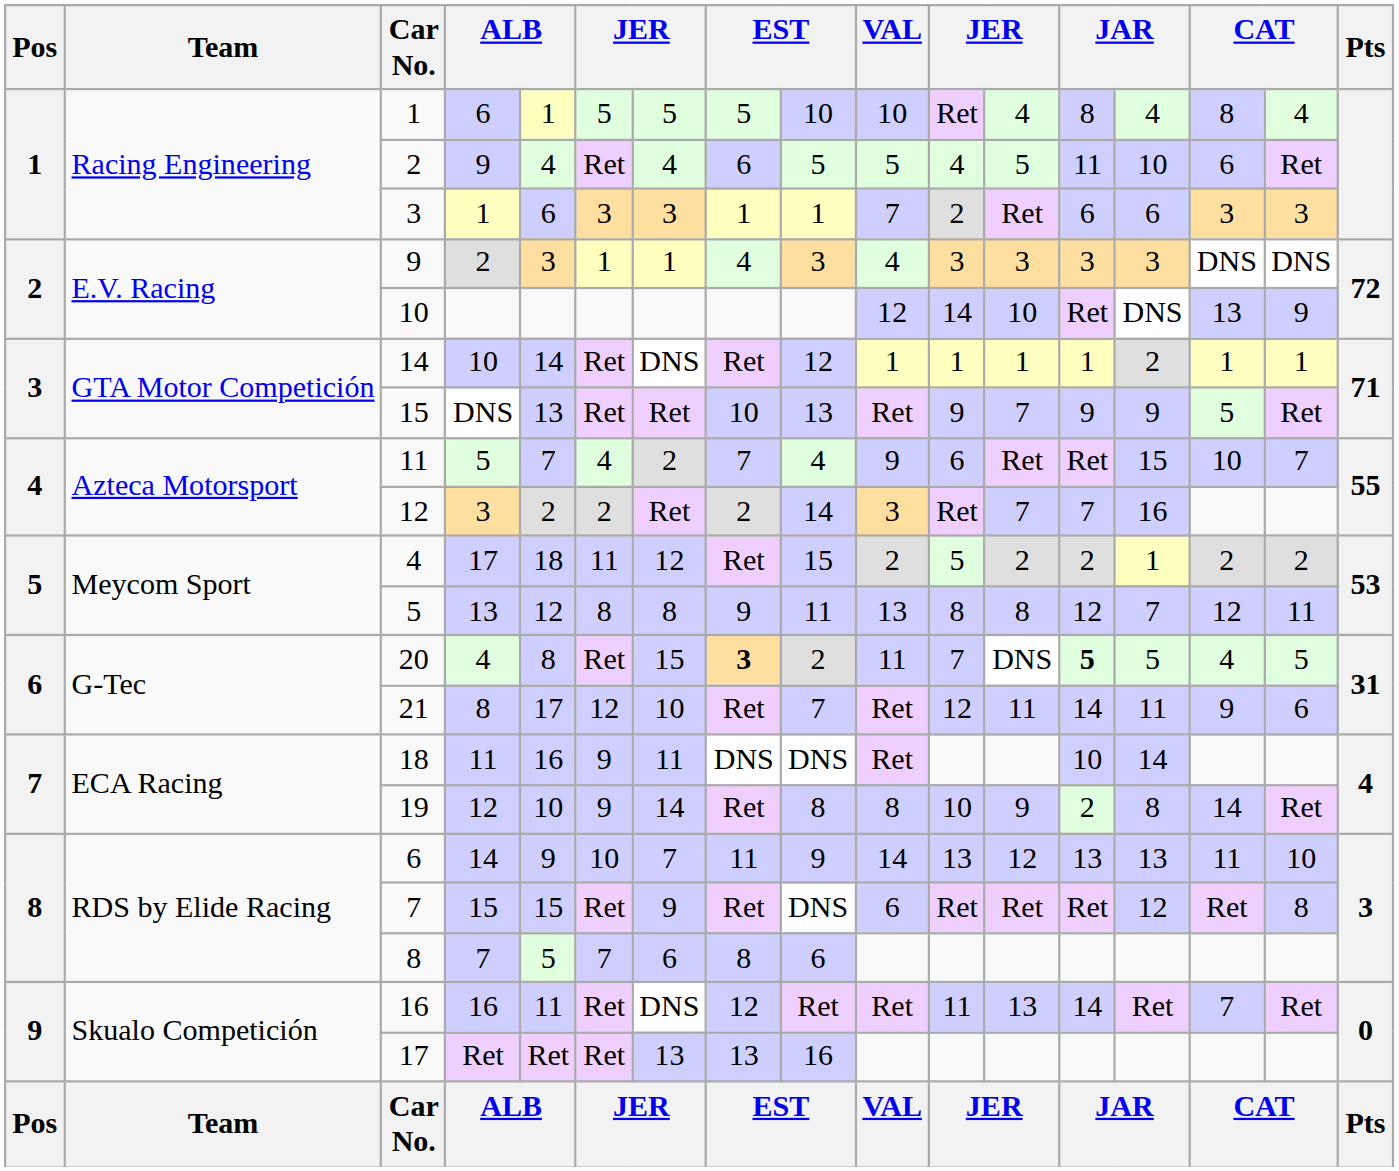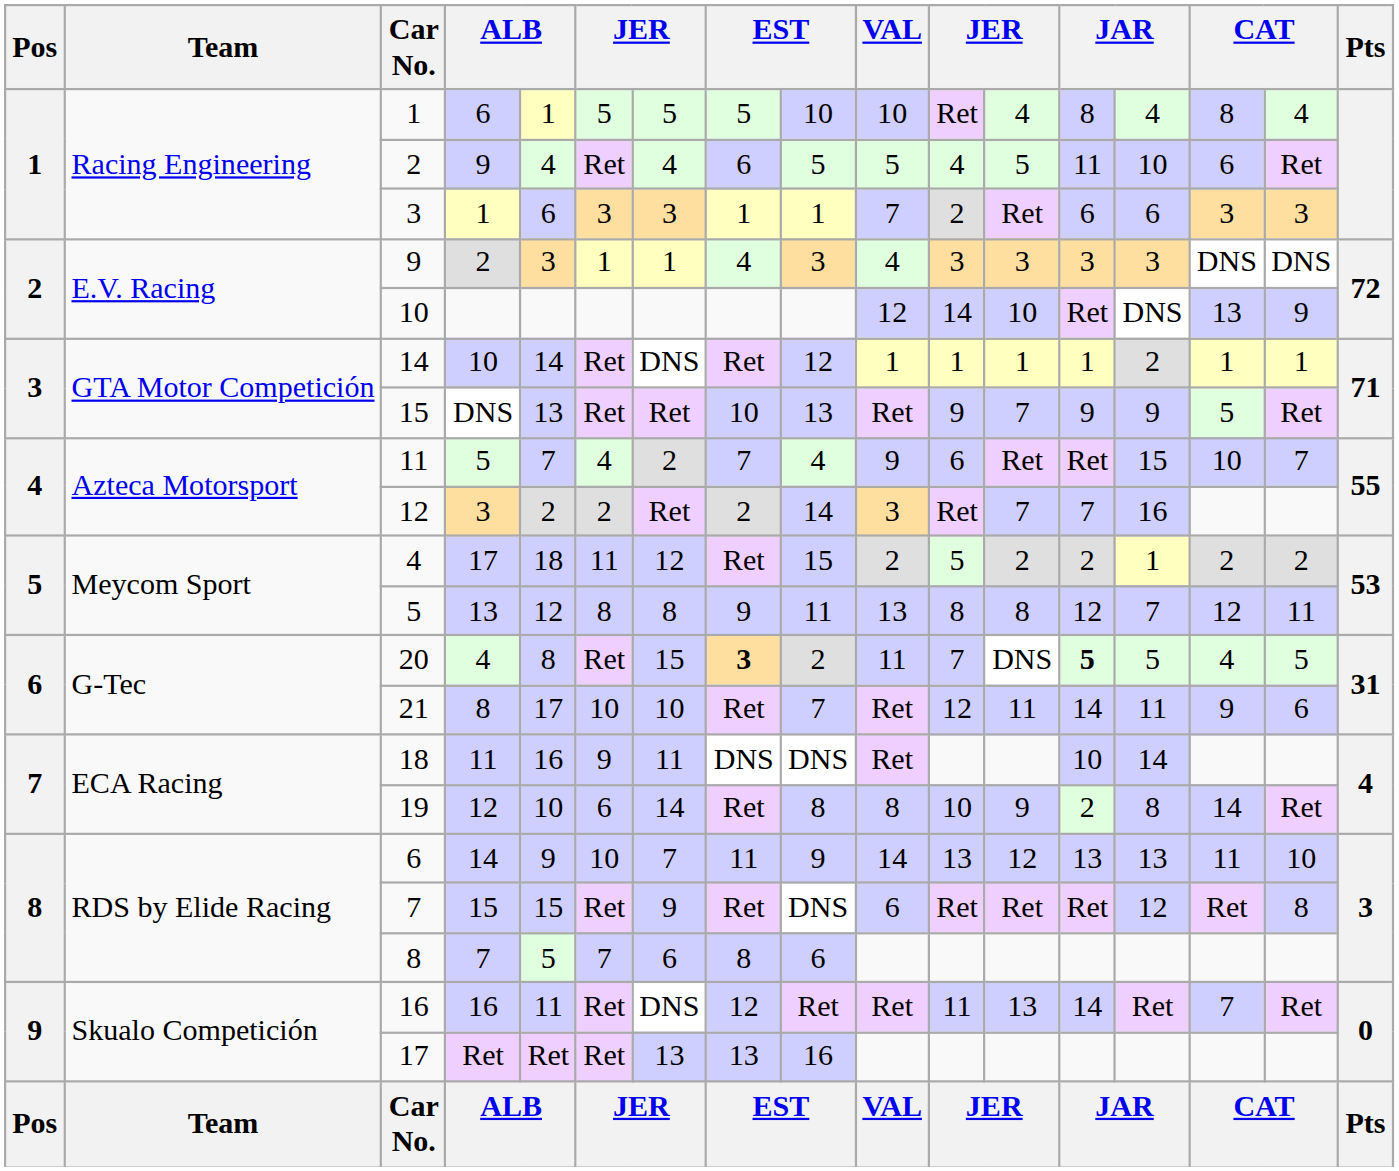21 | column 6: 12 -> 10
19 | column 6: 9 -> 6
